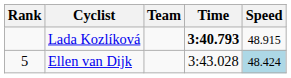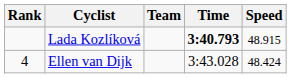Ellen van Dijk | Rank: 5 -> 4
Ellen van Dijk | Speed: lightblue background -> no background
